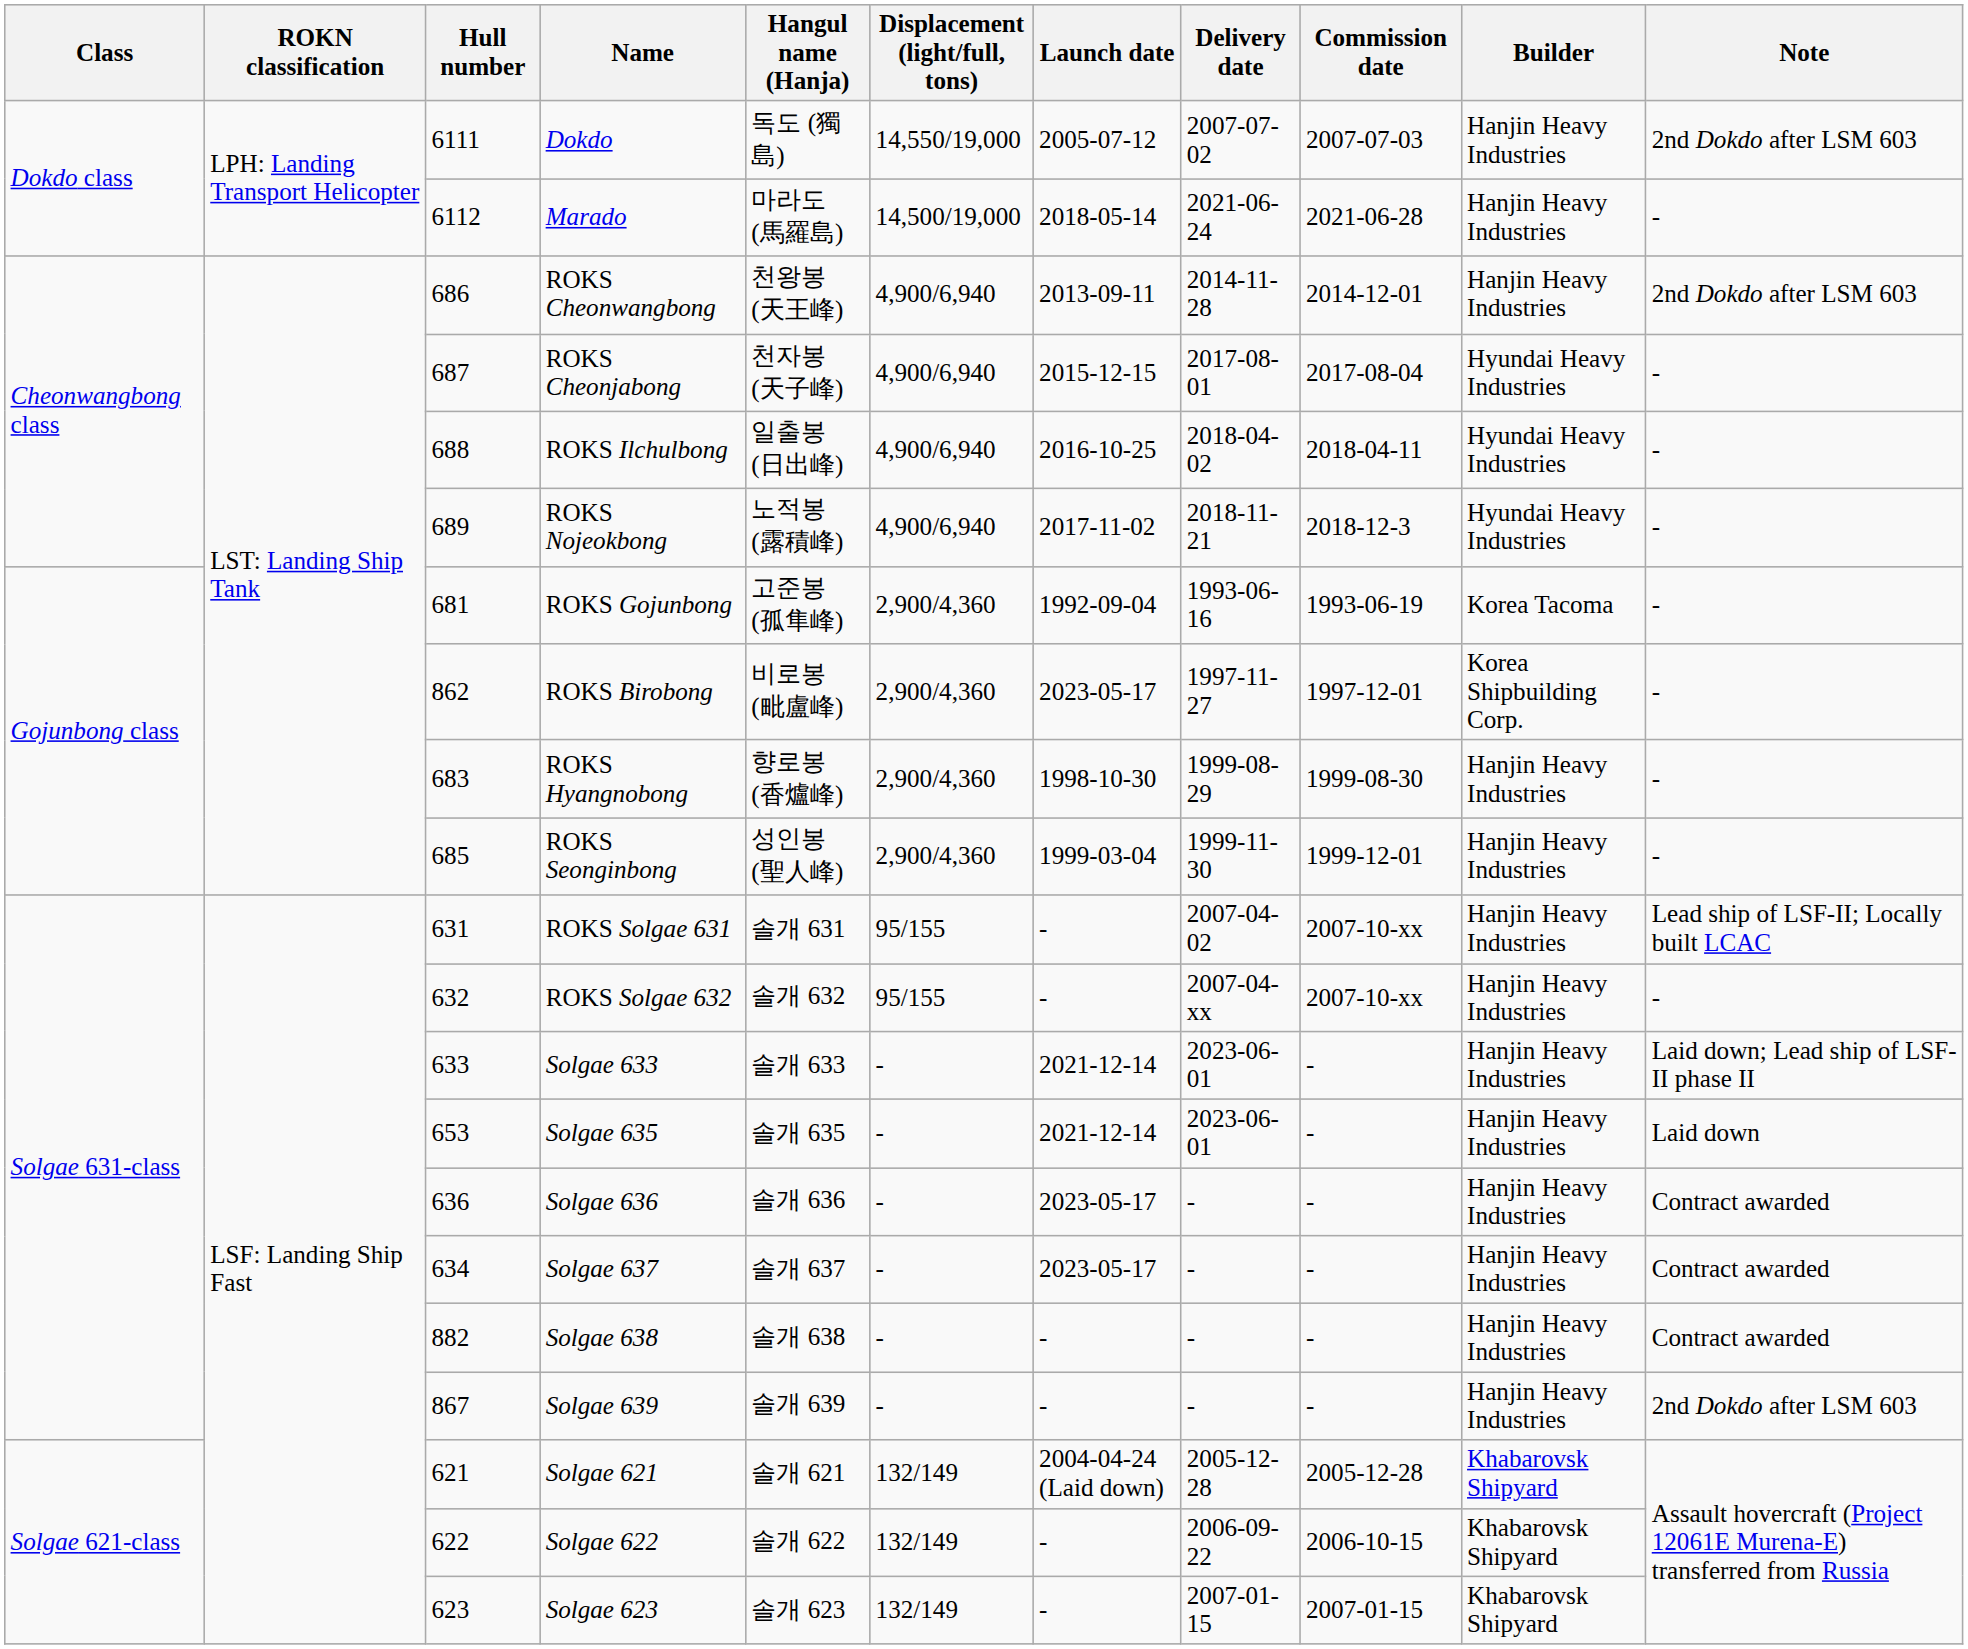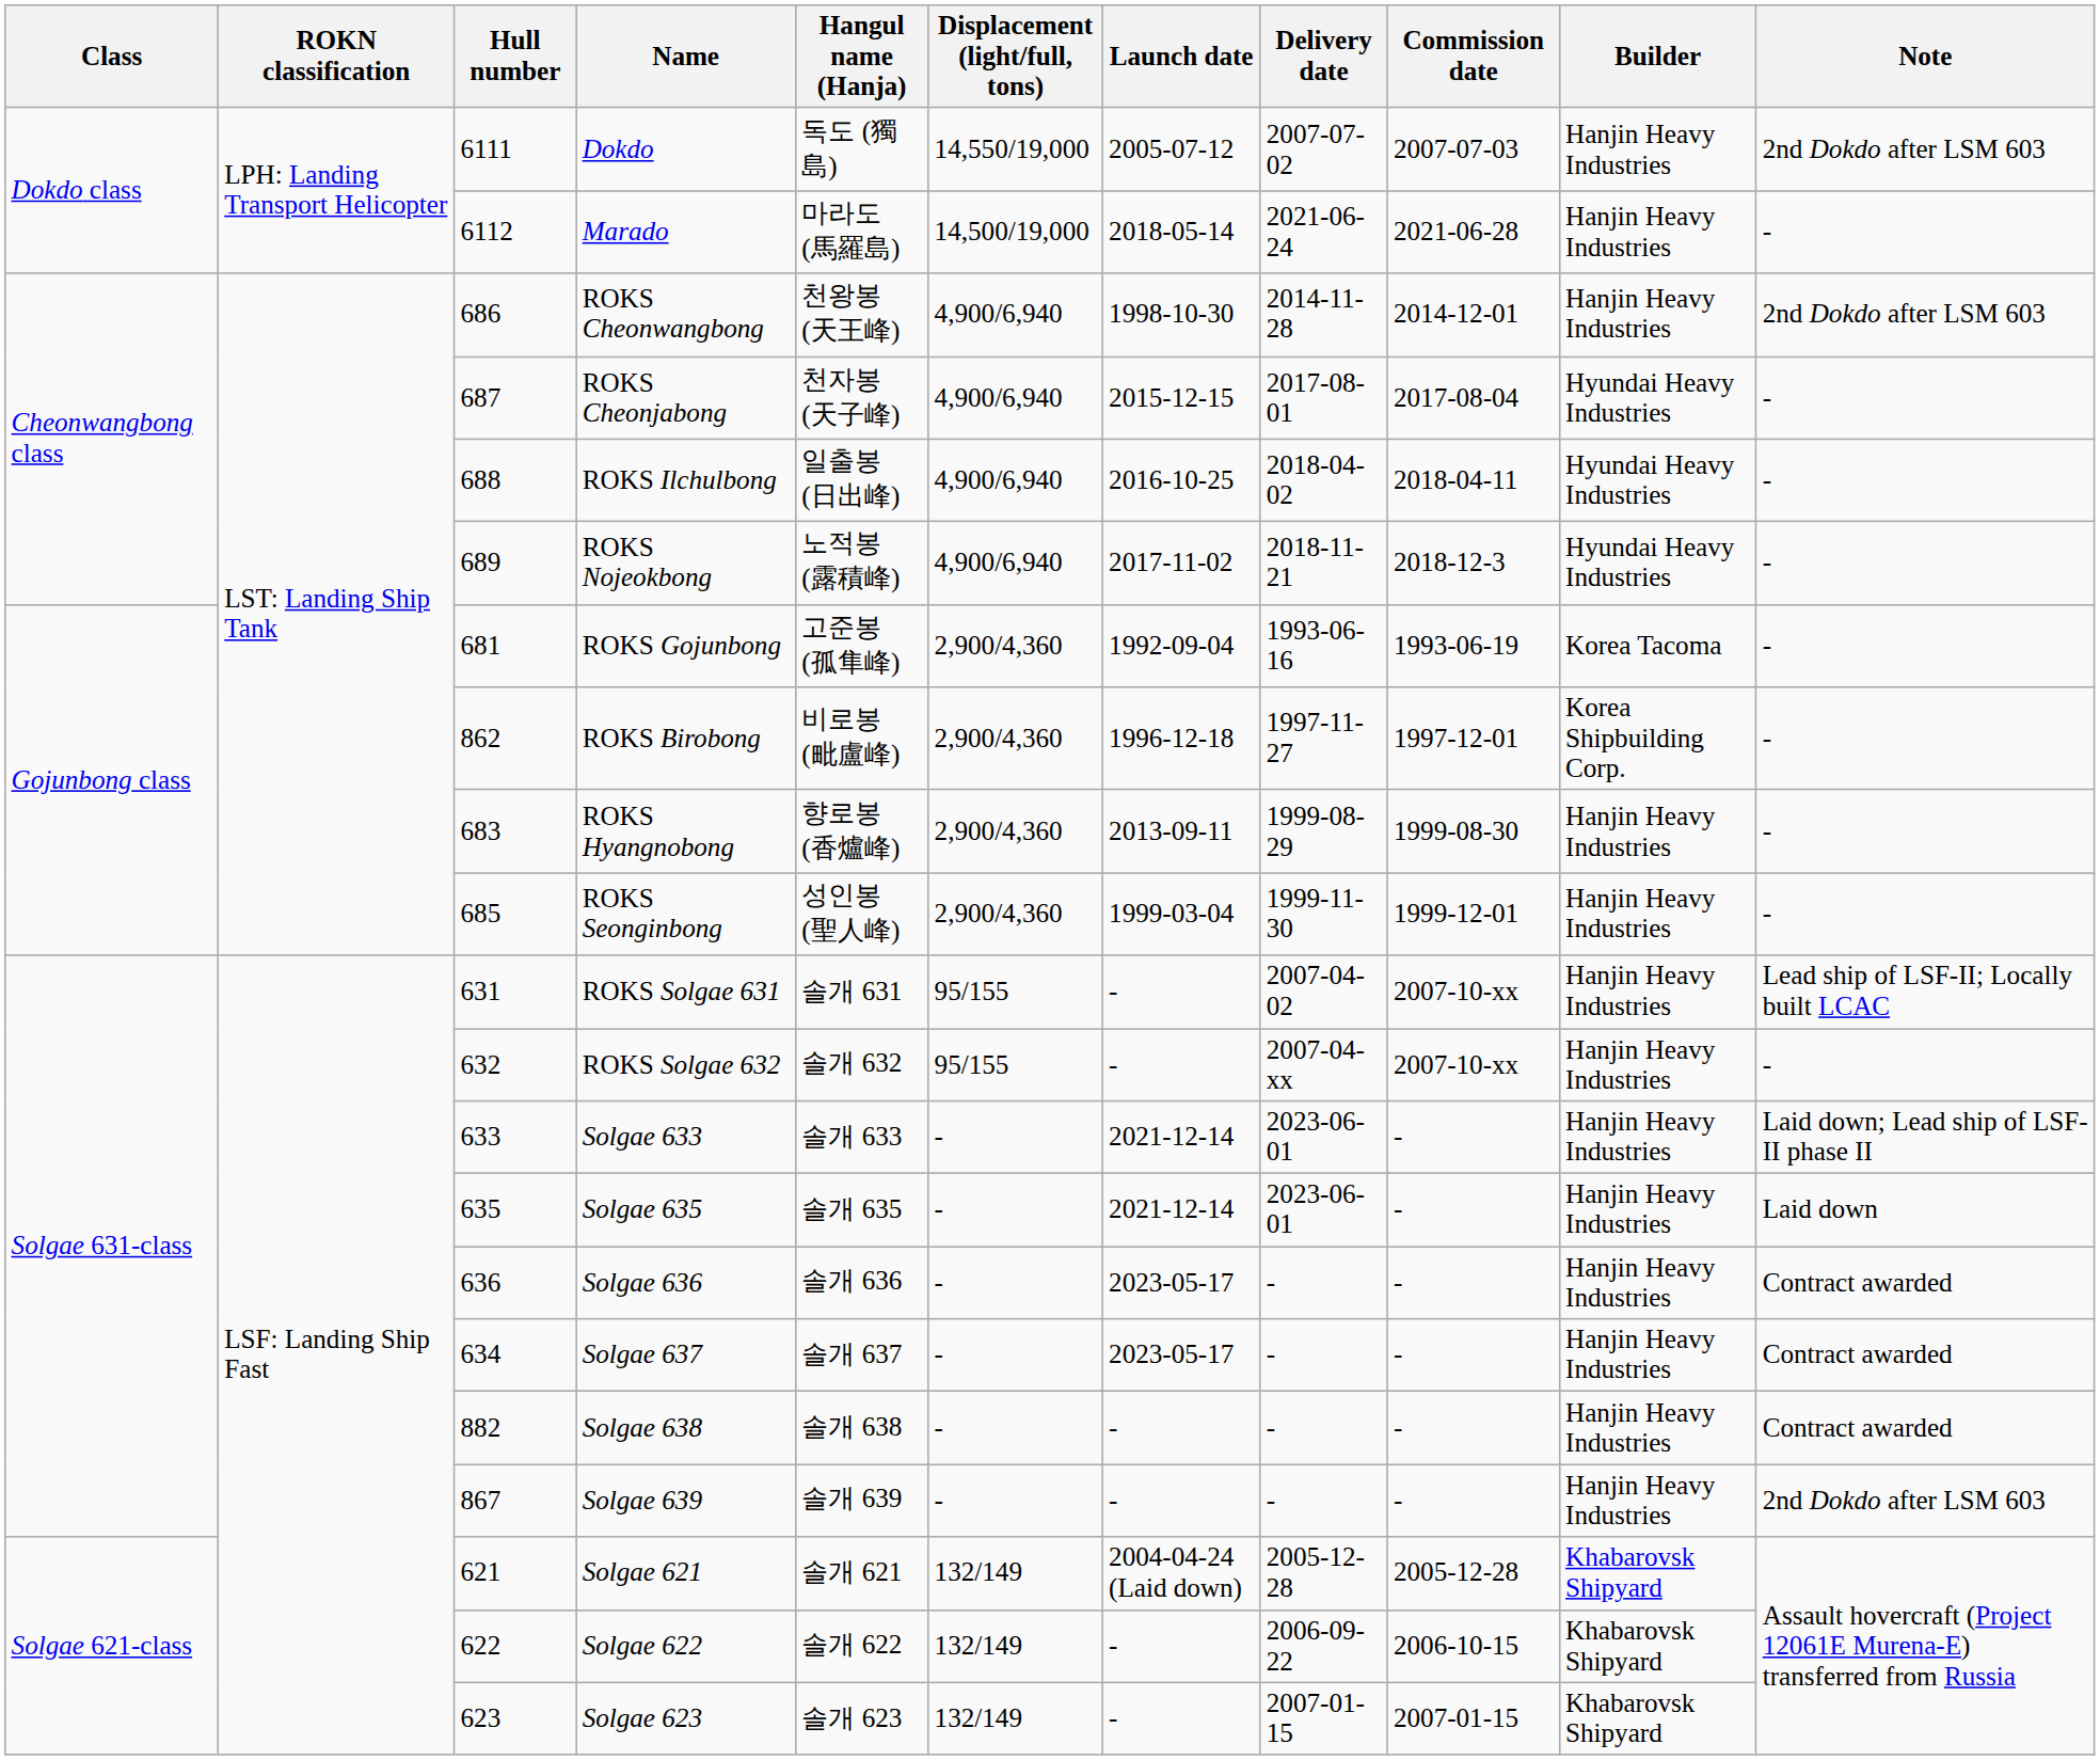ROKS Cheonwangbong | Launch date: 2013-09-11 -> 1998-10-30
ROKS Birobong | Launch date: 2023-05-17 -> 1996-12-18
ROKS Hyangnobong | Launch date: 1998-10-30 -> 2013-09-11
Solgae 635 | Hull number: 653 -> 635
